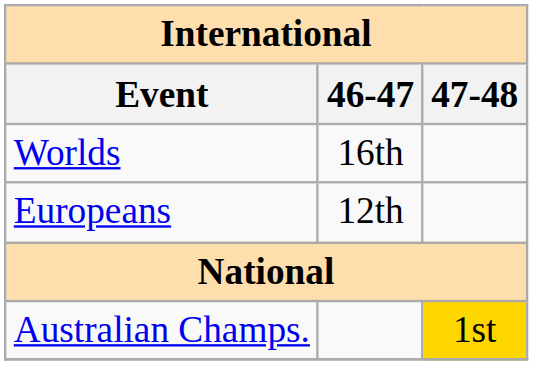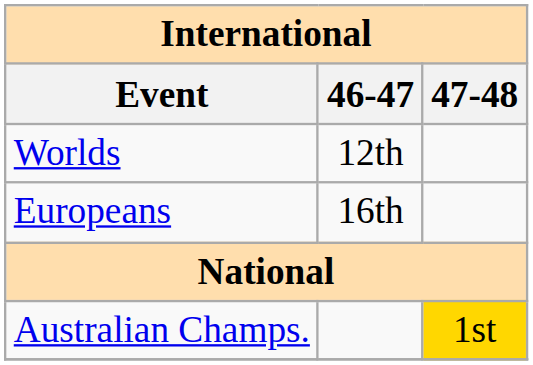Worlds | 46-47: 16th -> 12th
Europeans | 46-47: 12th -> 16th
